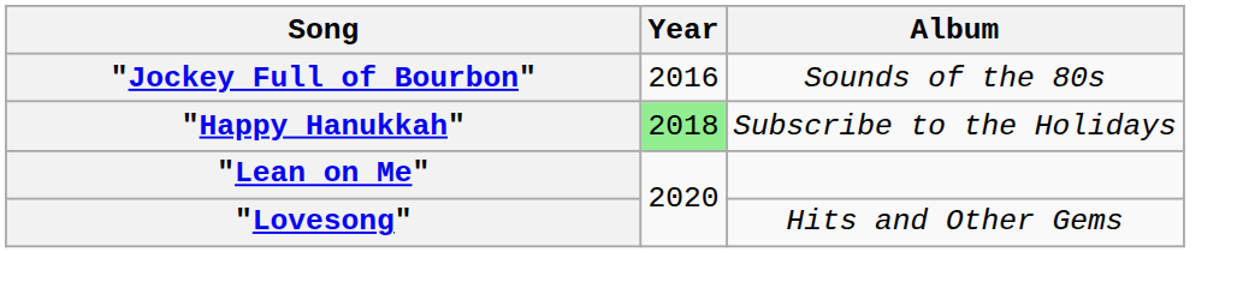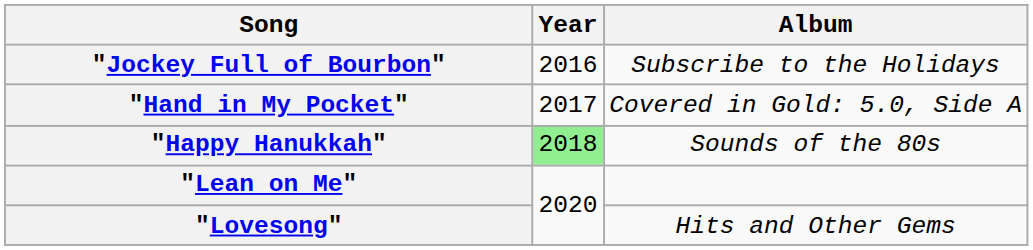"Jockey Full of Bourbon" | Album: Sounds of the 80s -> Subscribe to the Holidays
+ row: "Hand in My Pocket" | 2017 | Covered in Gold: 5.0, Side A
"Happy Hanukkah" | Album: Subscribe to the Holidays -> Sounds of the 80s
